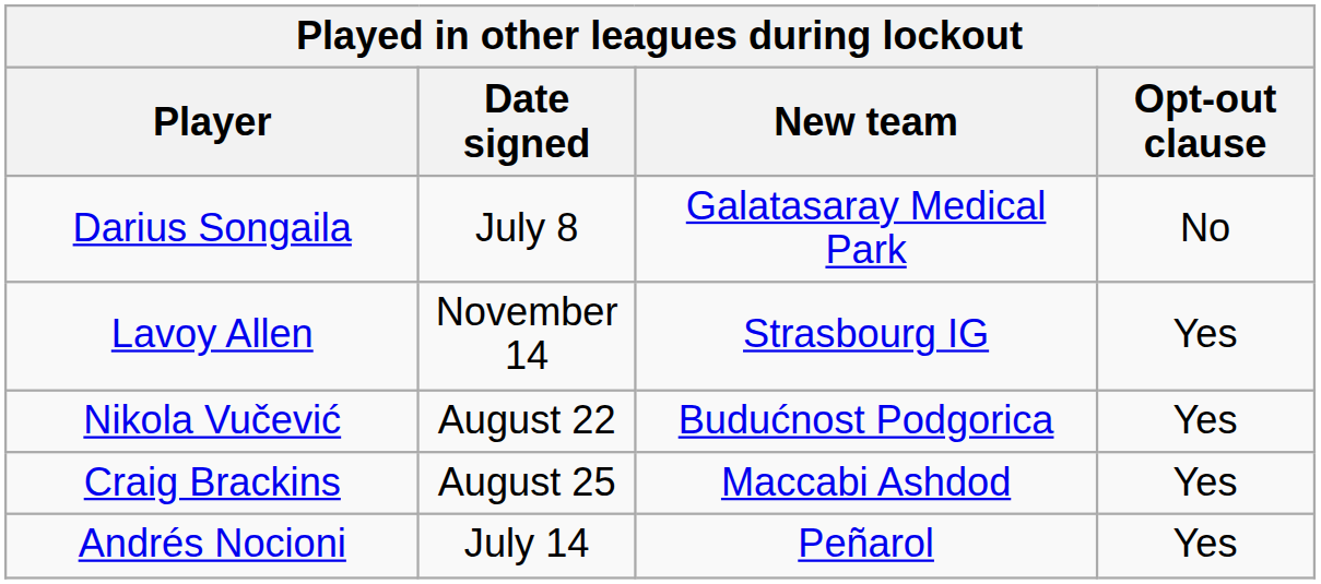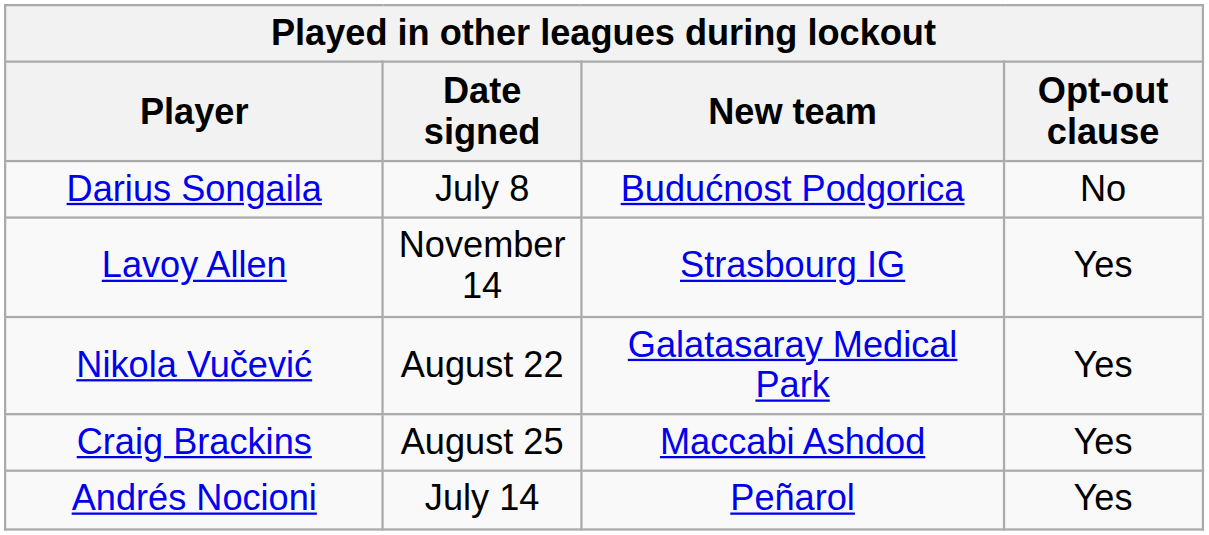Darius Songaila | New team: Galatasaray Medical Park -> Budućnost Podgorica
Nikola Vučević | New team: Budućnost Podgorica -> Galatasaray Medical Park
